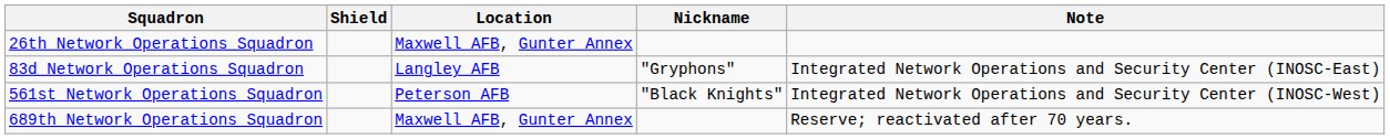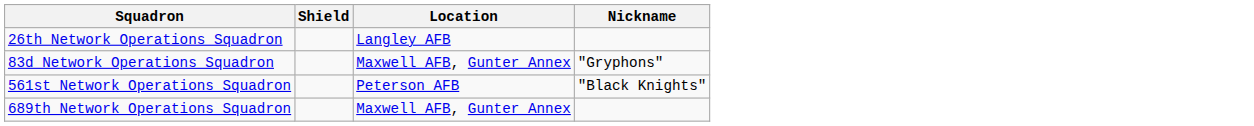- column: Note | Integrated Network Operations and Security Center (INOSC-East) | Integrated Network Operations and Security Center (INOSC-West) | Reserve; reactivated after 70 years.
26th Network Operations Squadron | Location: Maxwell AFB, Gunter Annex -> Langley AFB
83d Network Operations Squadron | Location: Langley AFB -> Maxwell AFB, Gunter Annex
